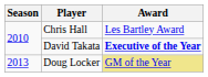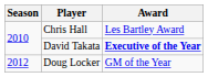Doug Locker | Season: 2013 -> 2012
Doug Locker | Award: khaki background -> no background
